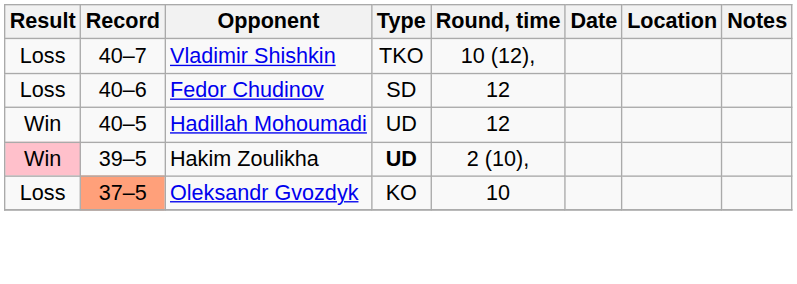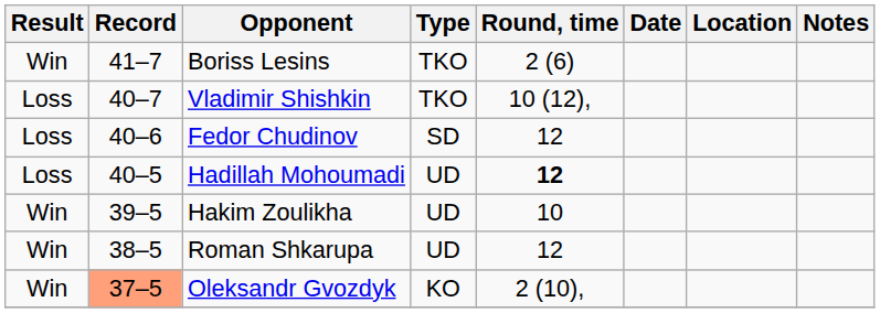+ row: Win | 41–7 | Boriss Lesins | TKO | 2 (6)
Hadillah Mohoumadi | Result: Win -> Loss
Hadillah Mohoumadi | Round, time: normal -> bold
Hakim Zoulikha | Result: pink background -> no background
Hakim Zoulikha | Type: bold -> normal
Hakim Zoulikha | Round, time: 2 (10), -> 10
+ row: Win | 38–5 | Roman Shkarupa | UD | 12
Oleksandr Gvozdyk | Result: Loss -> Win
Oleksandr Gvozdyk | Round, time: 10 -> 2 (10),
